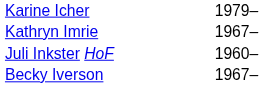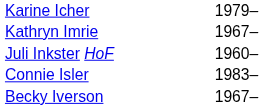+ row: Connie Isler | 1983–
